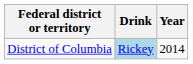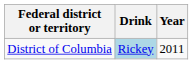District of Columbia | Year: 2014 -> 2011
